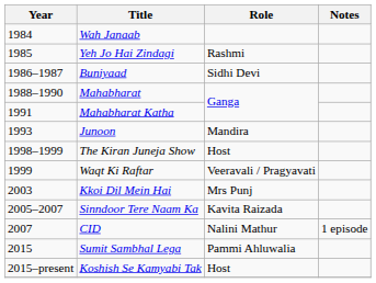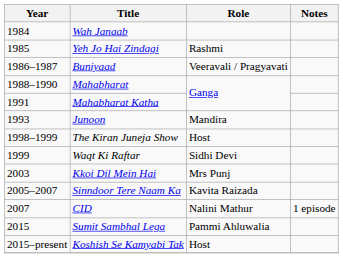Buniyaad | Role: Sidhi Devi -> Veeravali / Pragyavati
Waqt Ki Raftar | Role: Veeravali / Pragyavati -> Sidhi Devi
